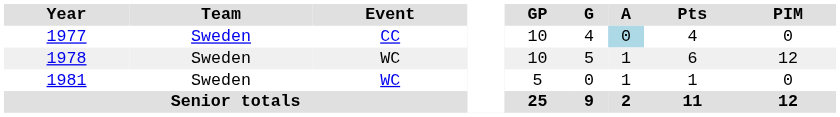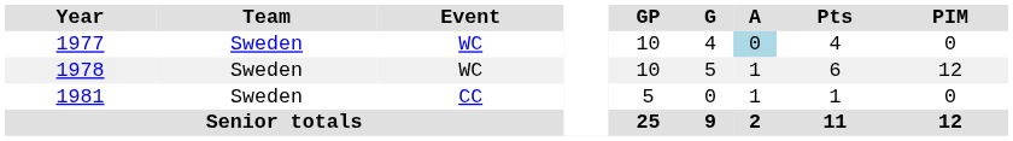1977 | Event: CC -> WC
1981 | Event: WC -> CC
